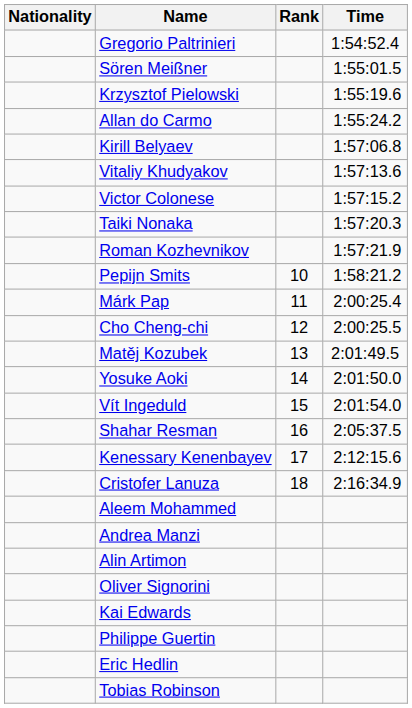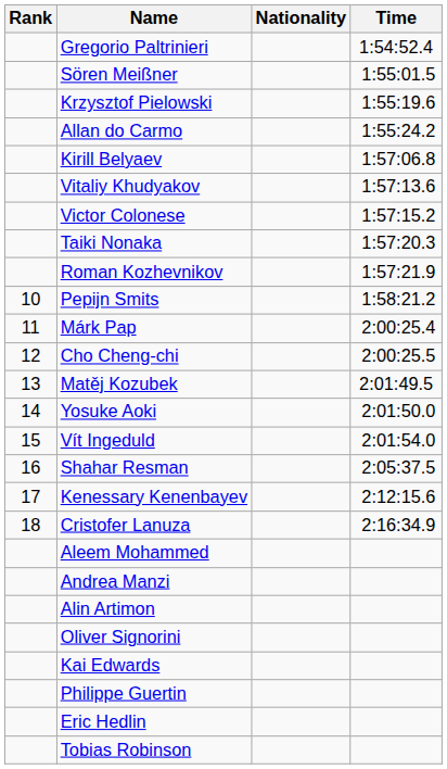columns swapped: Rank <-> Nationality
